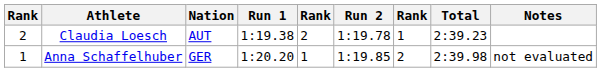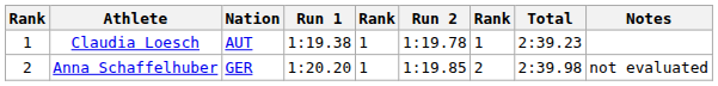Claudia Loesch | column 1: 2 -> 1
Claudia Loesch | column 5: 2 -> 1
Anna Schaffelhuber | column 1: 1 -> 2
